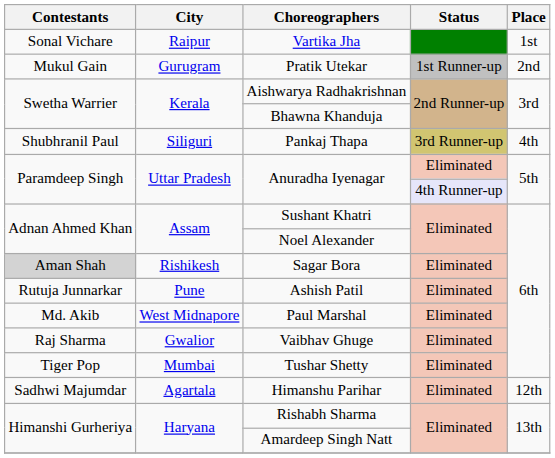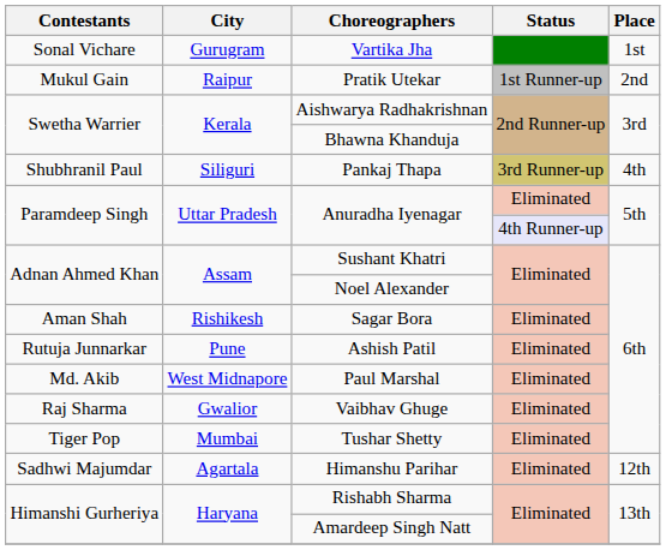Vartika Jha | City: Raipur -> Gurugram
Pratik Utekar | City: Gurugram -> Raipur
Sagar Bora | Contestants: lightgrey background -> no background
